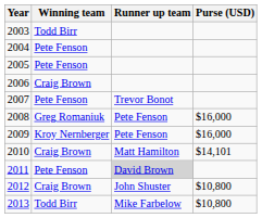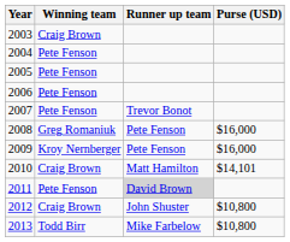2003 | Winning team: Todd Birr -> Craig Brown
2006 | Winning team: Craig Brown -> Pete Fenson
